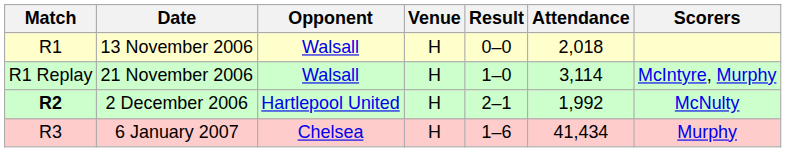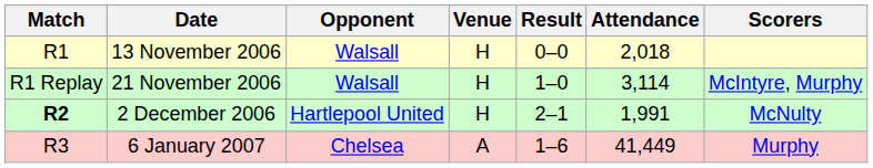2 December 2006 | Attendance: 1,992 -> 1,991
6 January 2007 | Venue: H -> A
6 January 2007 | Attendance: 41,434 -> 41,449
